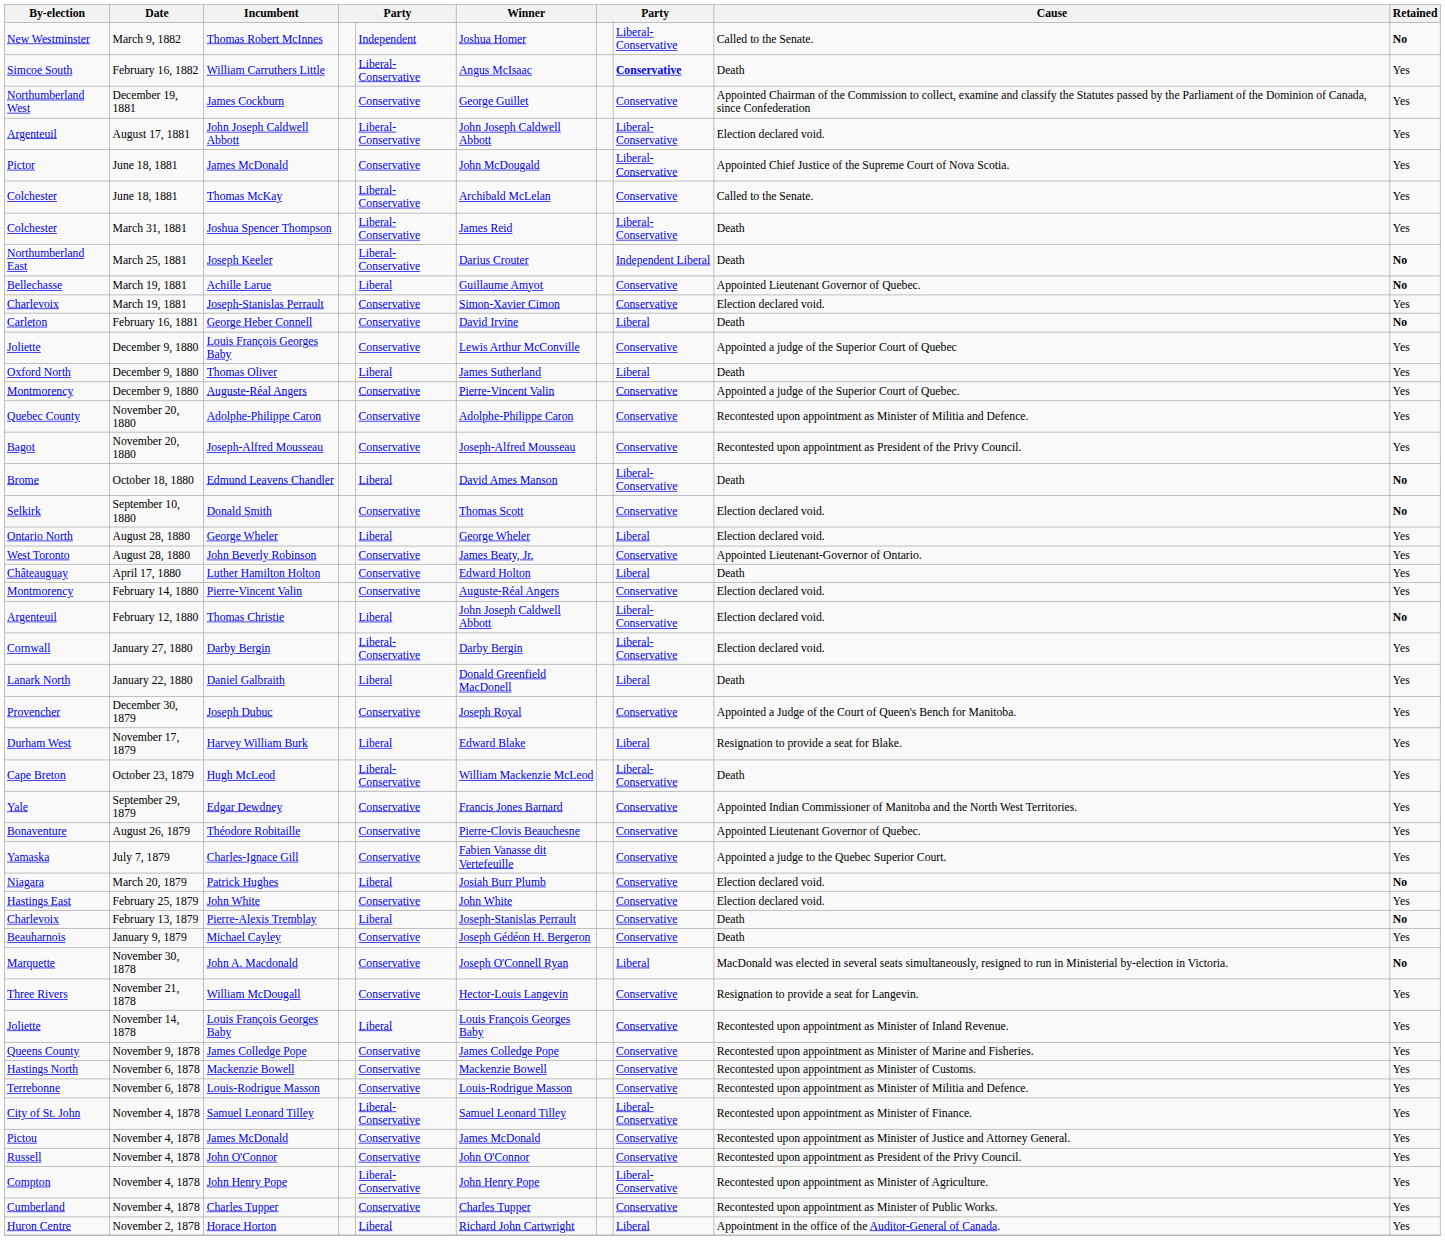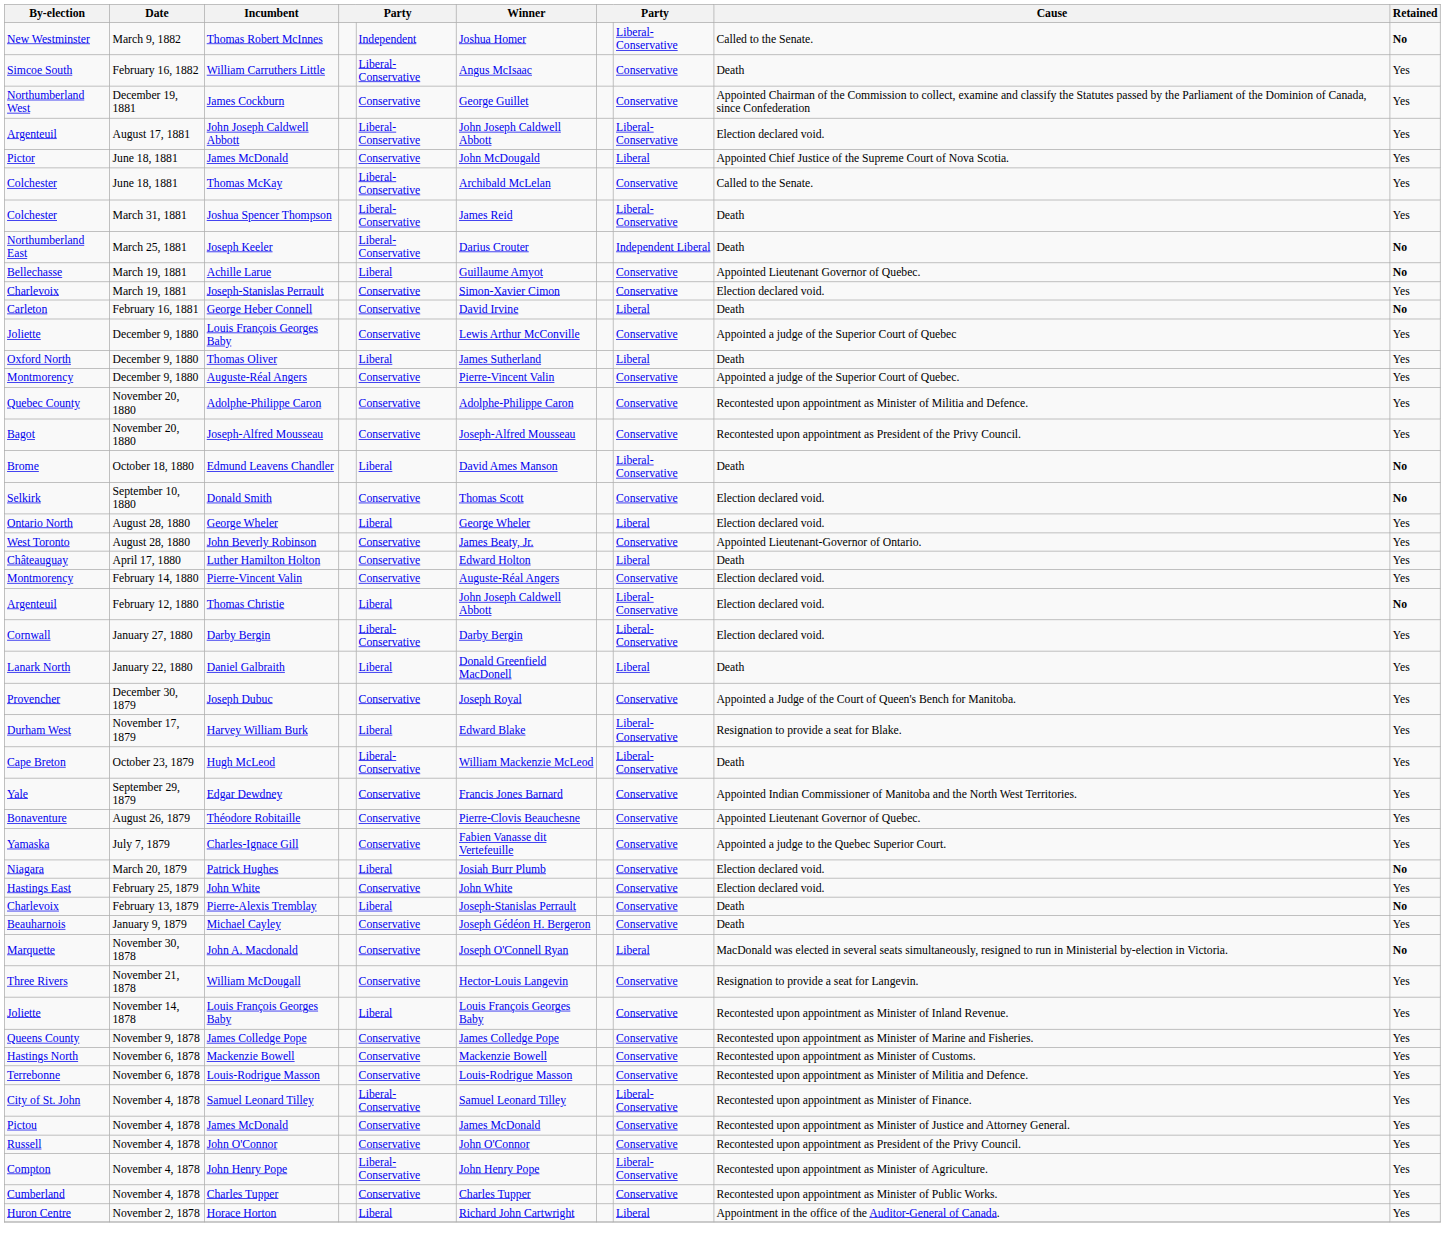William Carruthers Little | column 8: bold -> normal
June 18, 1881 / James McDonald | column 8: Liberal-Conservative -> Liberal
Harvey William Burk | column 8: Liberal -> Liberal-Conservative
